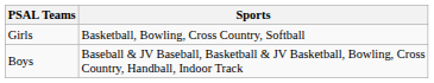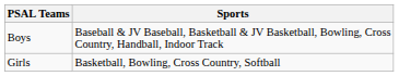rows swapped: Boys <-> Girls
